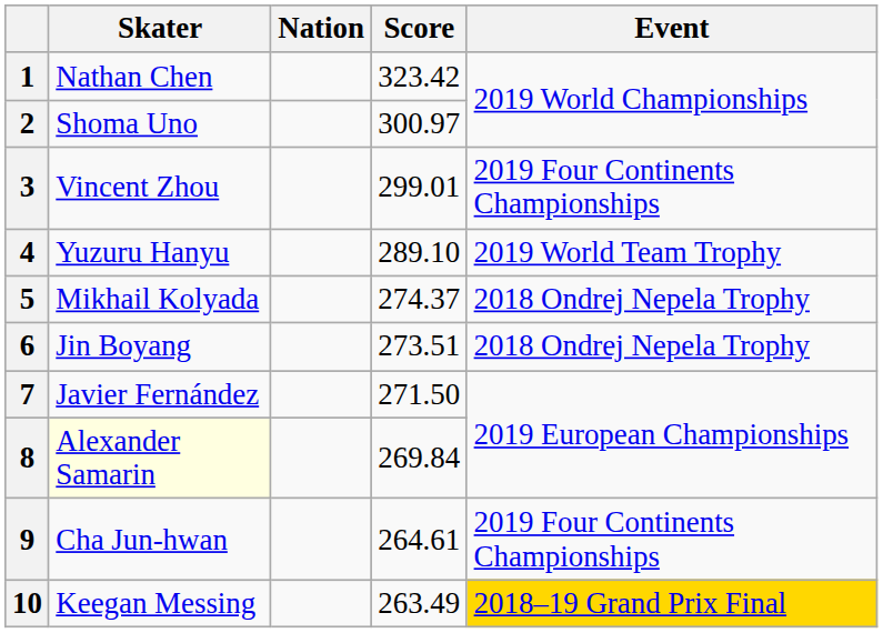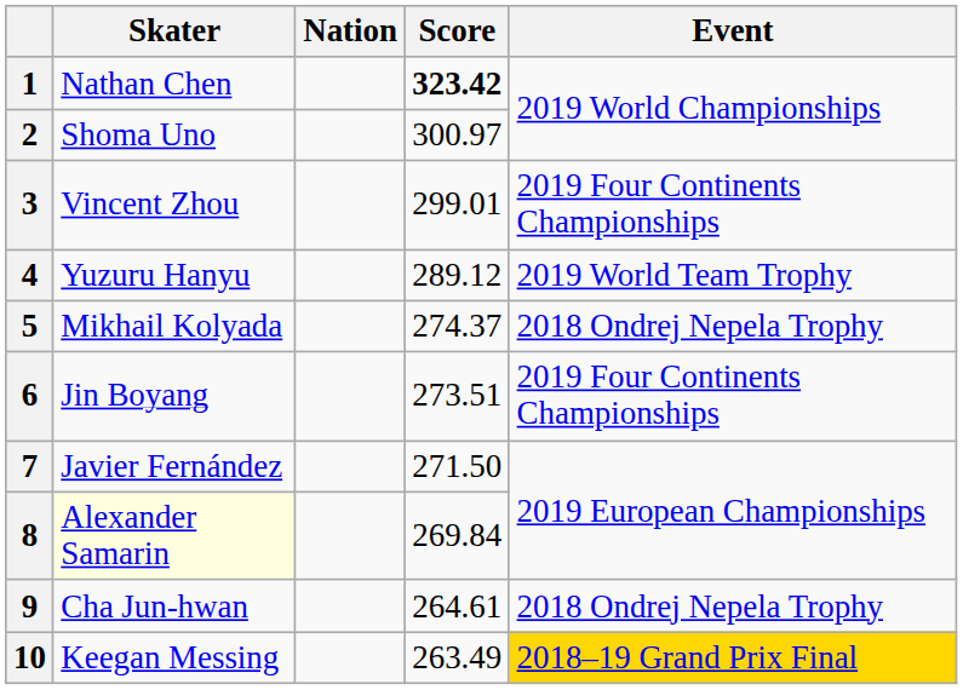1 | Score: normal -> bold
4 | Score: 289.10 -> 289.12
6 | Event: 2018 Ondrej Nepela Trophy -> 2019 Four Continents Championships
9 | Event: 2019 Four Continents Championships -> 2018 Ondrej Nepela Trophy
